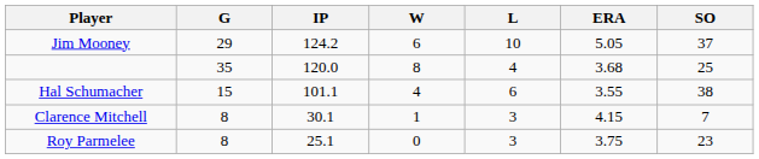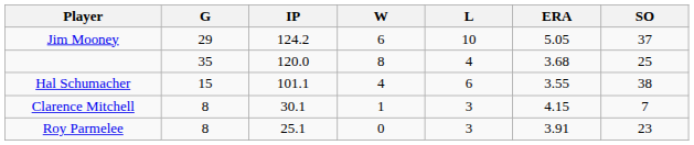Roy Parmelee | ERA: 3.75 -> 3.91
